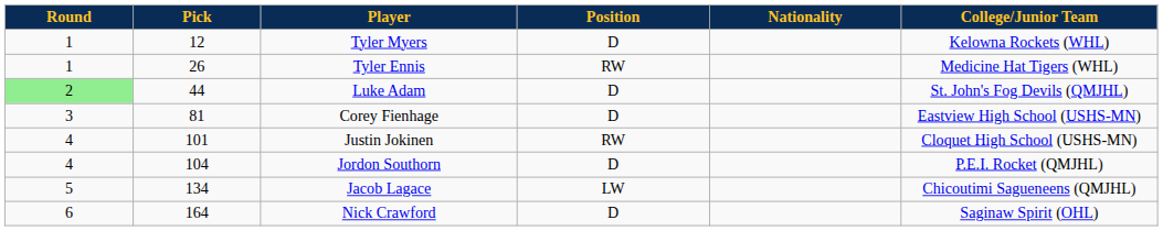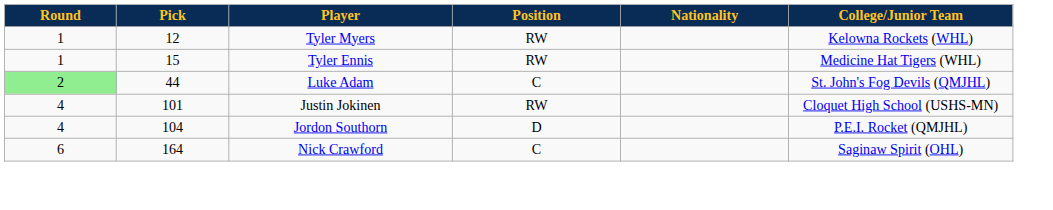Tyler Myers | Position: D -> RW
Tyler Ennis | Pick: 26 -> 15
Luke Adam | Position: D -> C
- row: 3 | 81 | Corey Fienhage | D | Eastview High School (USHS-MN)
- row: 5 | 134 | Jacob Lagace | LW | Chicoutimi Sagueneens (QMJHL)
Nick Crawford | Position: D -> C
